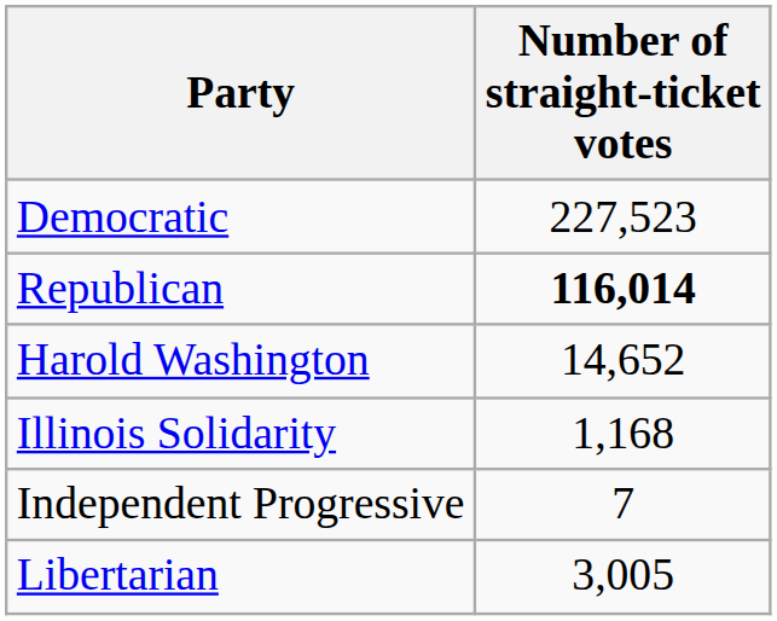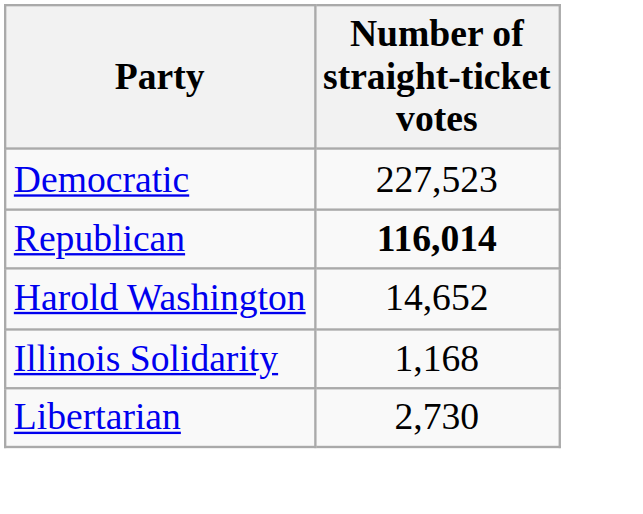- row: Independent Progressive | 7
Libertarian | Number of straight-ticket votes: 3,005 -> 2,730
